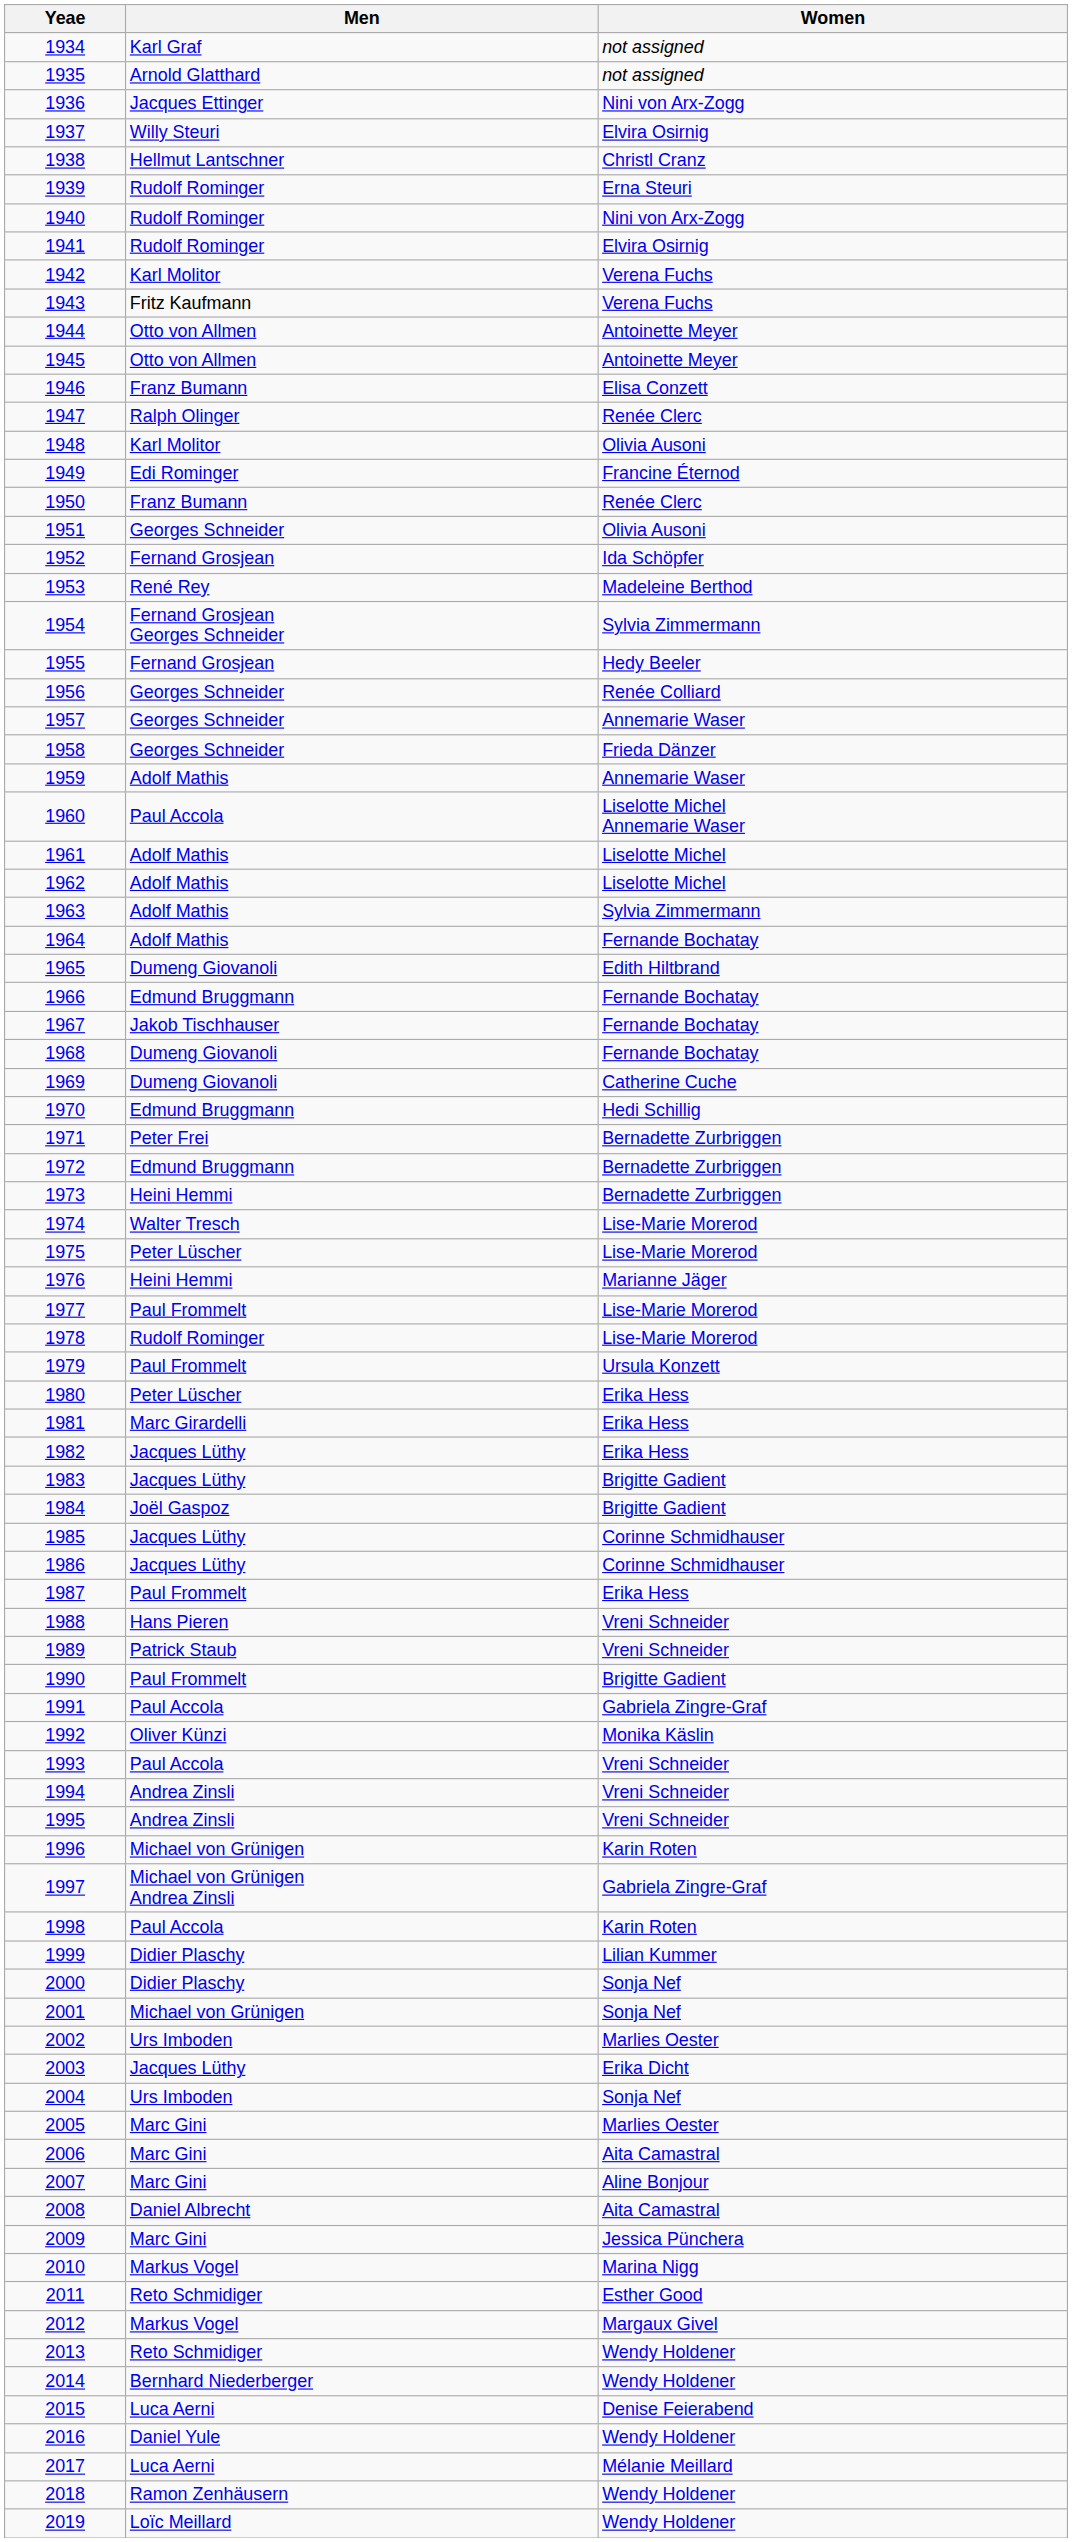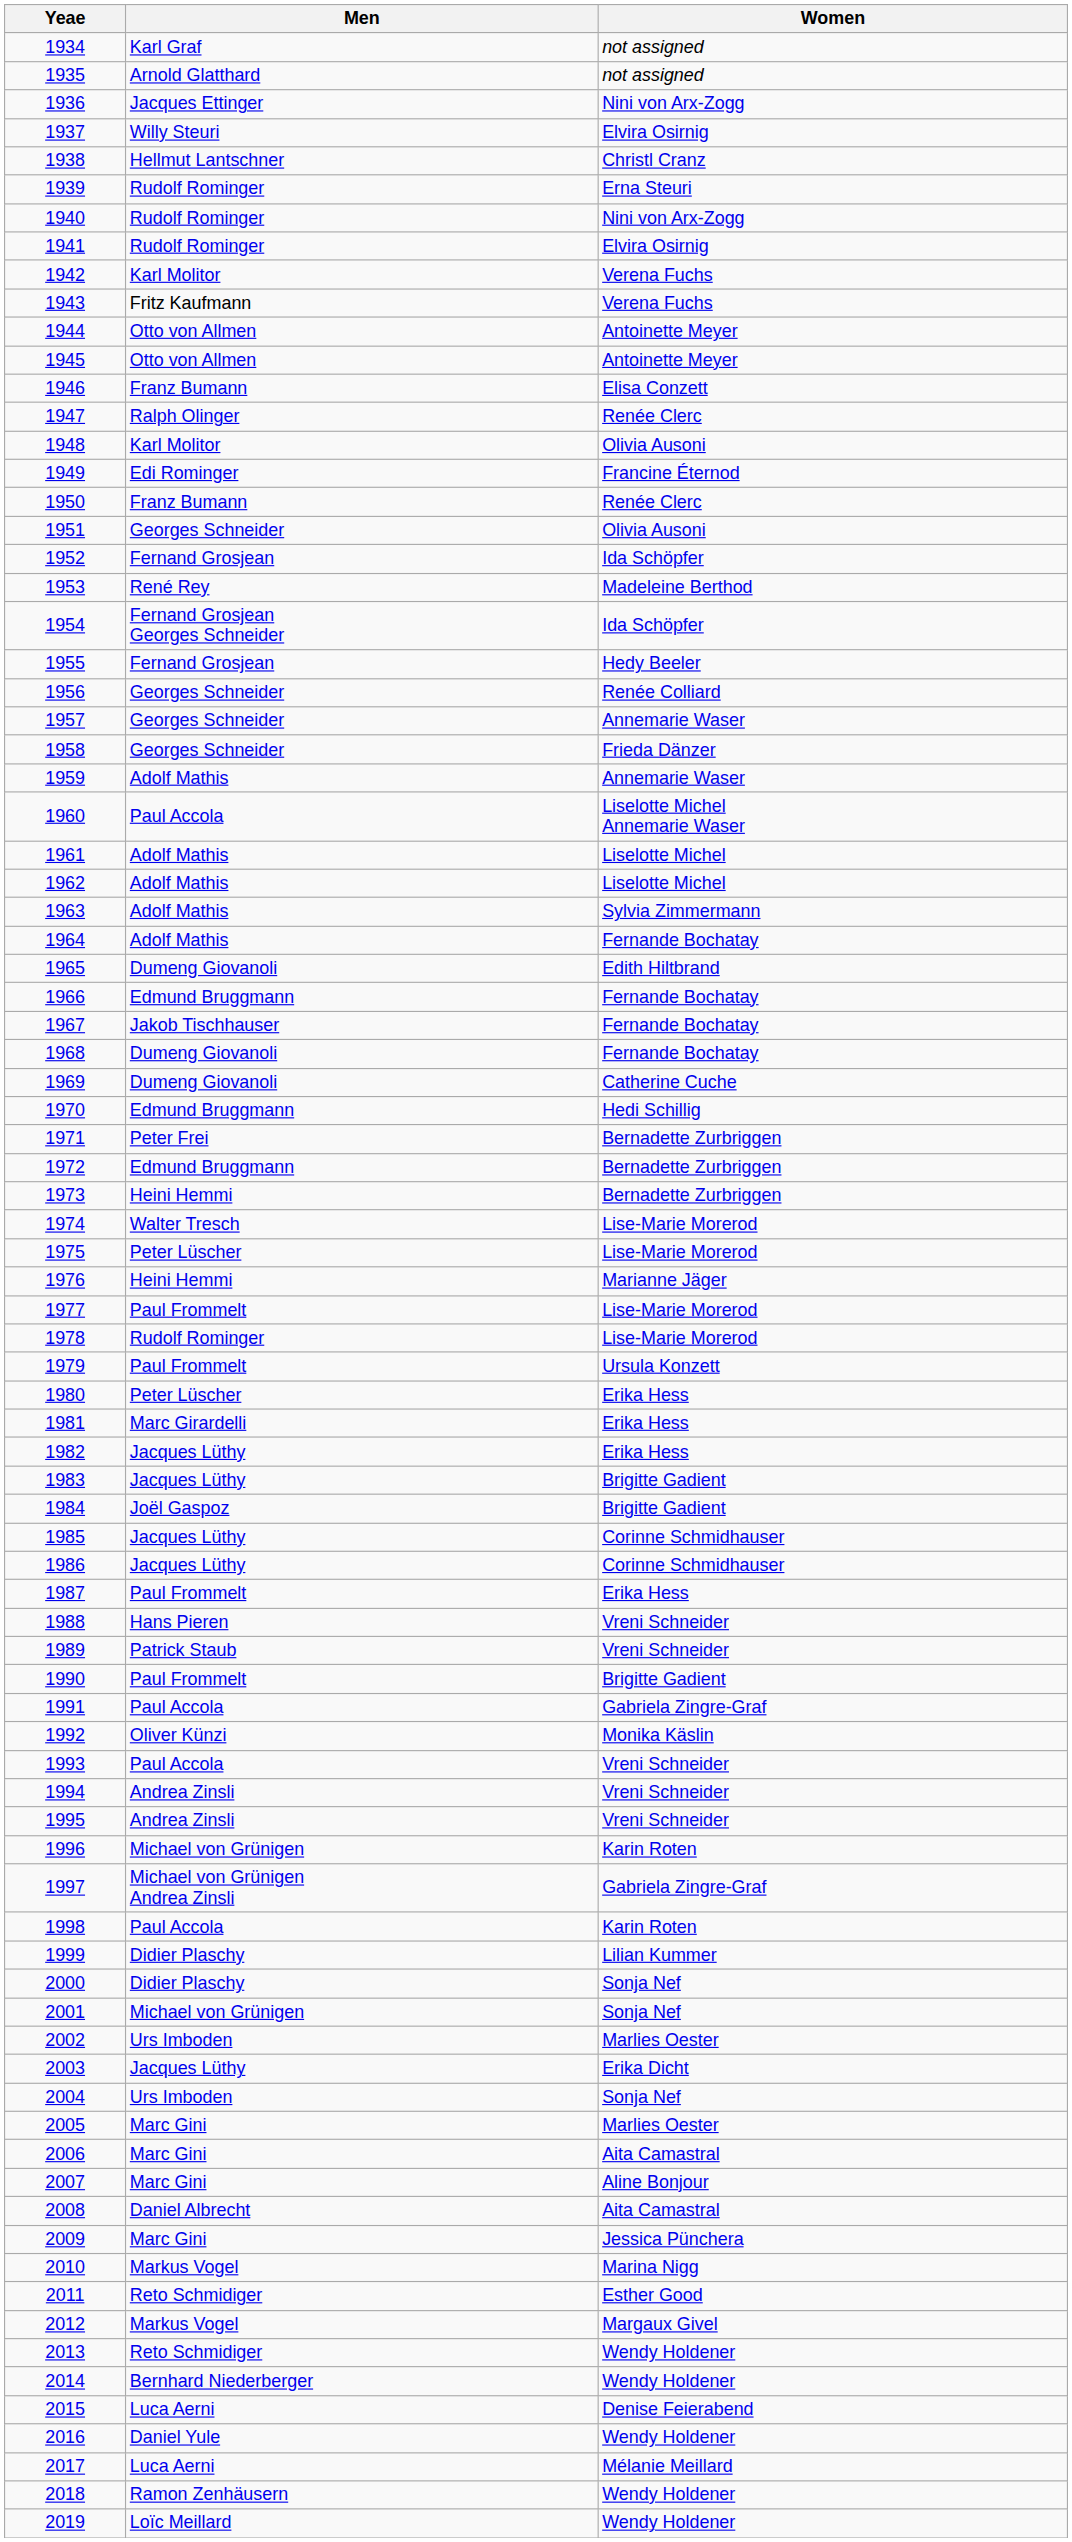1954 | Women: Sylvia Zimmermann -> Ida Schöpfer
